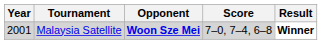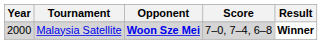Malaysia Satellite | Year: 2001 -> 2000
